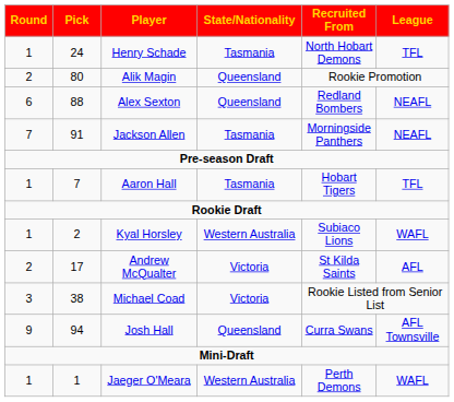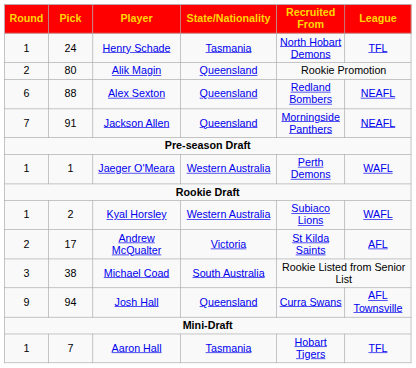Jackson Allen | State/Nationality: Tasmania -> Queensland
rows swapped: Aaron Hall <-> Jaeger O'Meara
Michael Coad | State/Nationality: Victoria -> South Australia
